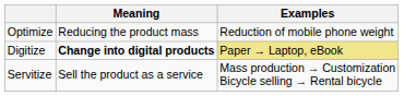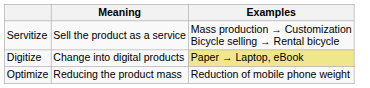rows swapped: Optimize <-> Servitize
Digitize | Meaning: bold -> normal
